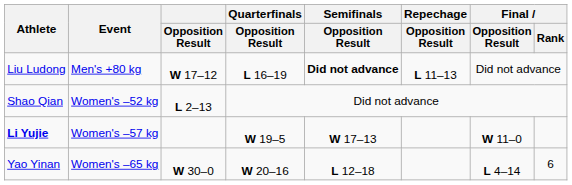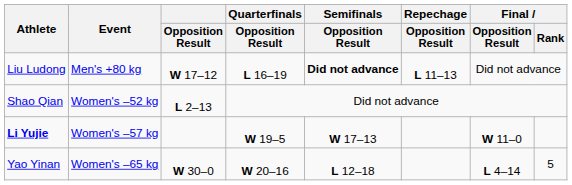Yao Yinan | Final / Rank: 6 -> 5
